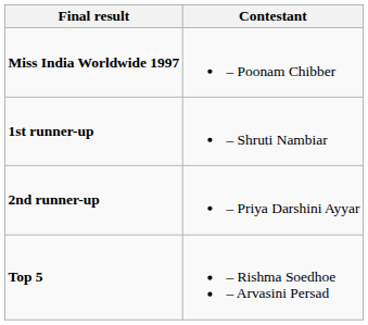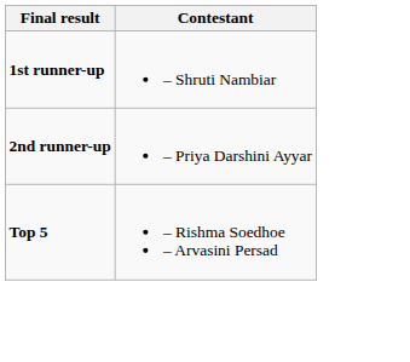- row: Miss India Worldwide 1997 | – Poonam Chibber
